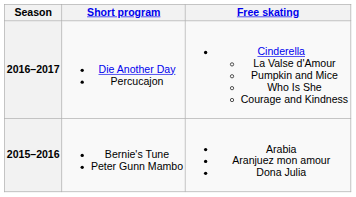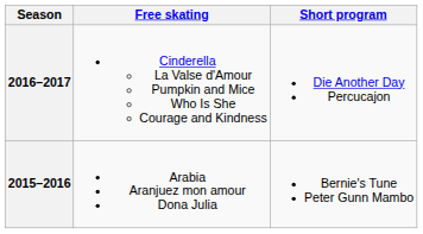columns swapped: Short program <-> Free skating
